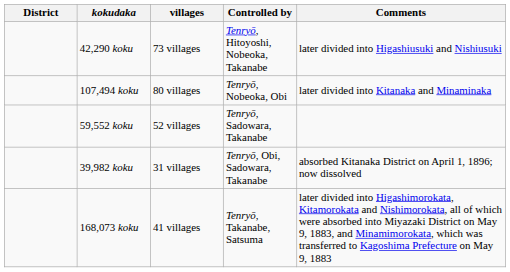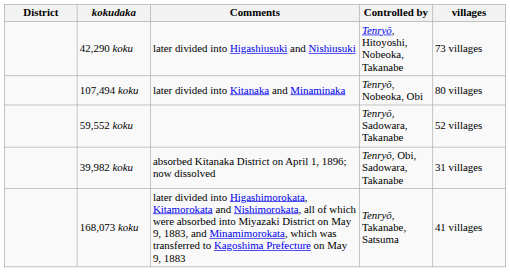columns swapped: villages <-> Comments
